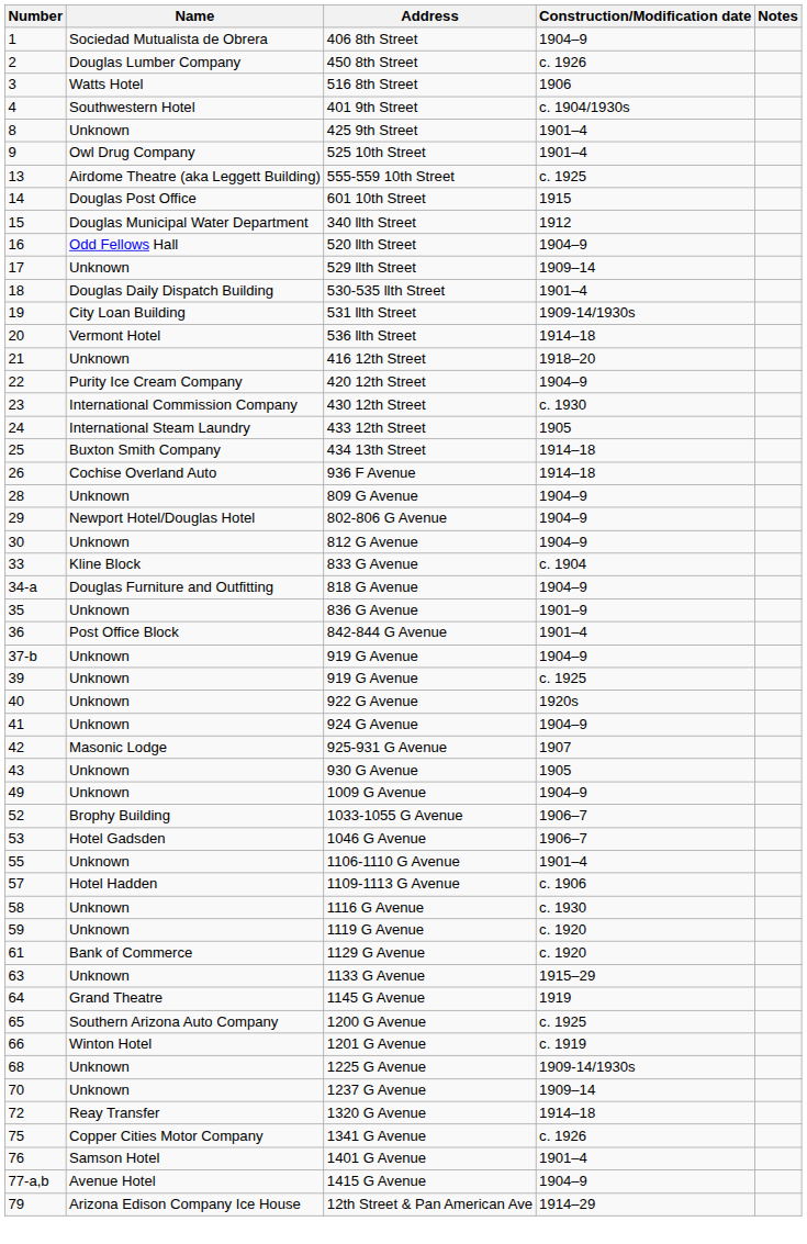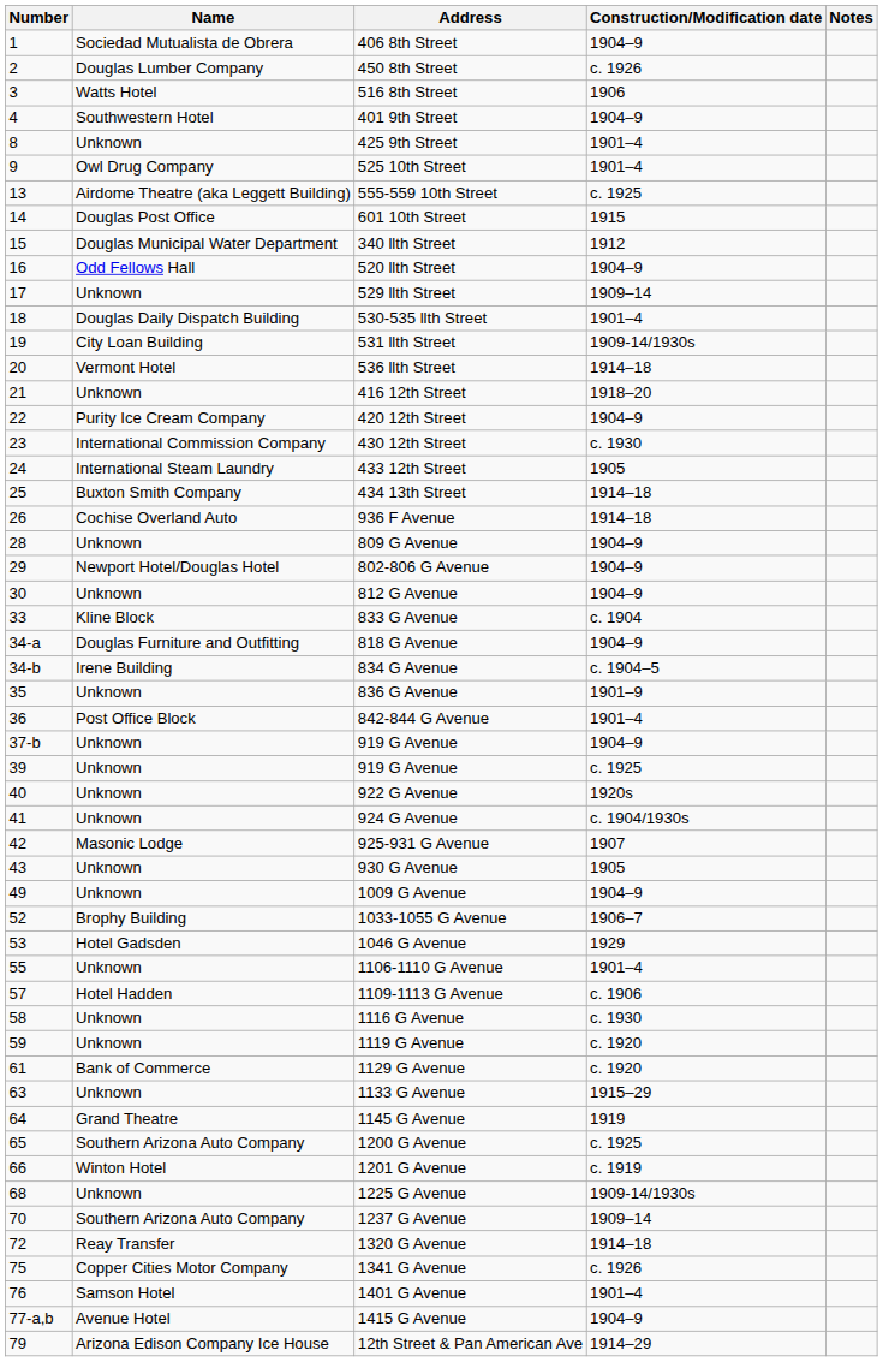401 9th Street | Construction/Modification date: c. 1904/1930s -> 1904–9
+ row: 34-b | Irene Building | 834 G Avenue | c. 1904–5
924 G Avenue | Construction/Modification date: 1904–9 -> c. 1904/1930s
1046 G Avenue | Construction/Modification date: 1906–7 -> 1929
1237 G Avenue | Name: Unknown -> Southern Arizona Auto Company
